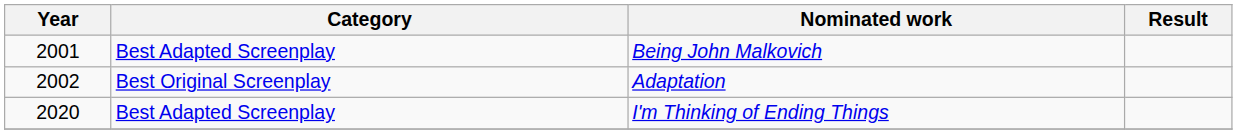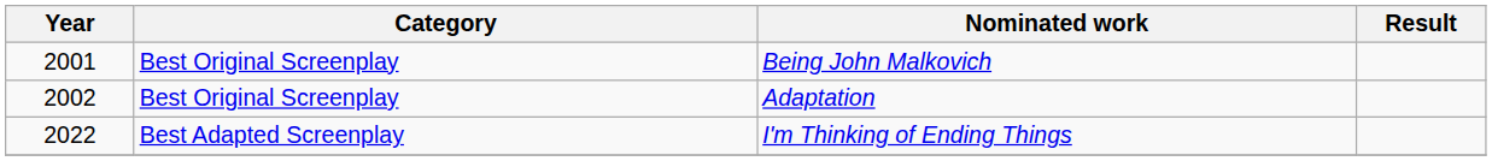Being John Malkovich | Category: Best Adapted Screenplay -> Best Original Screenplay
I'm Thinking of Ending Things | Year: 2020 -> 2022
